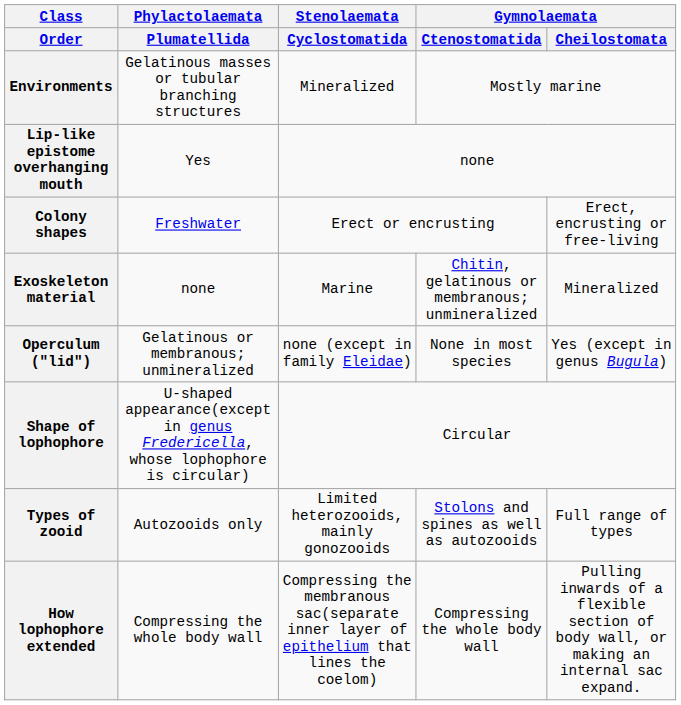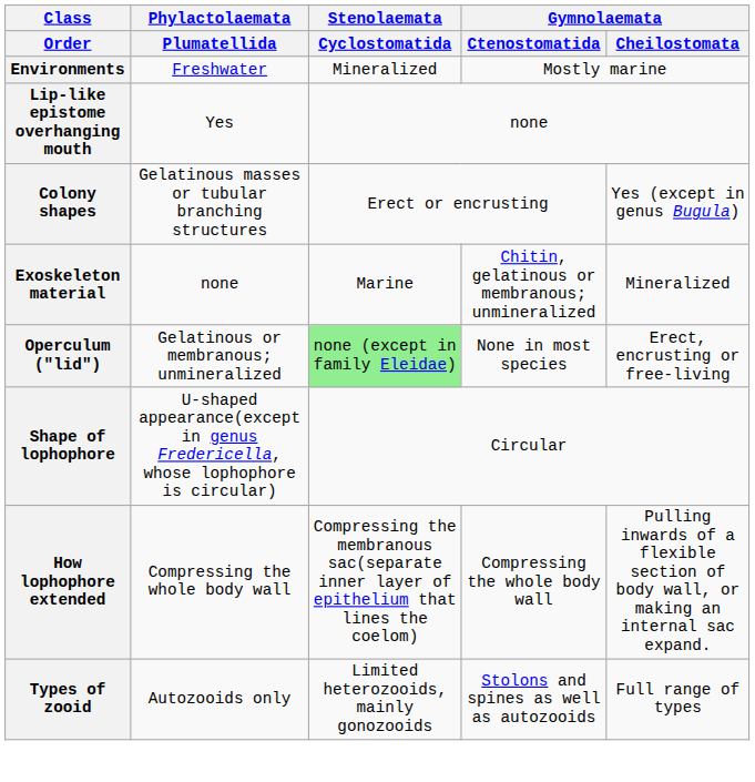Environments | Phylactolaemata / Plumatellida: Gelatinous masses or tubular branching structures -> Freshwater
Colony shapes | Phylactolaemata / Plumatellida: Freshwater -> Gelatinous masses or tubular branching structures
Colony shapes | Gymnolaemata / Cheilostomata: Erect, encrusting or free-living -> Yes (except in genus Bugula)
Operculum ("lid") | Stenolaemata / Cyclostomatida: no background -> lightgreen background
Operculum ("lid") | Gymnolaemata / Cheilostomata: Yes (except in genus Bugula) -> Erect, encrusting or free-living
rows swapped: How lophophore extended <-> Types of zooid
